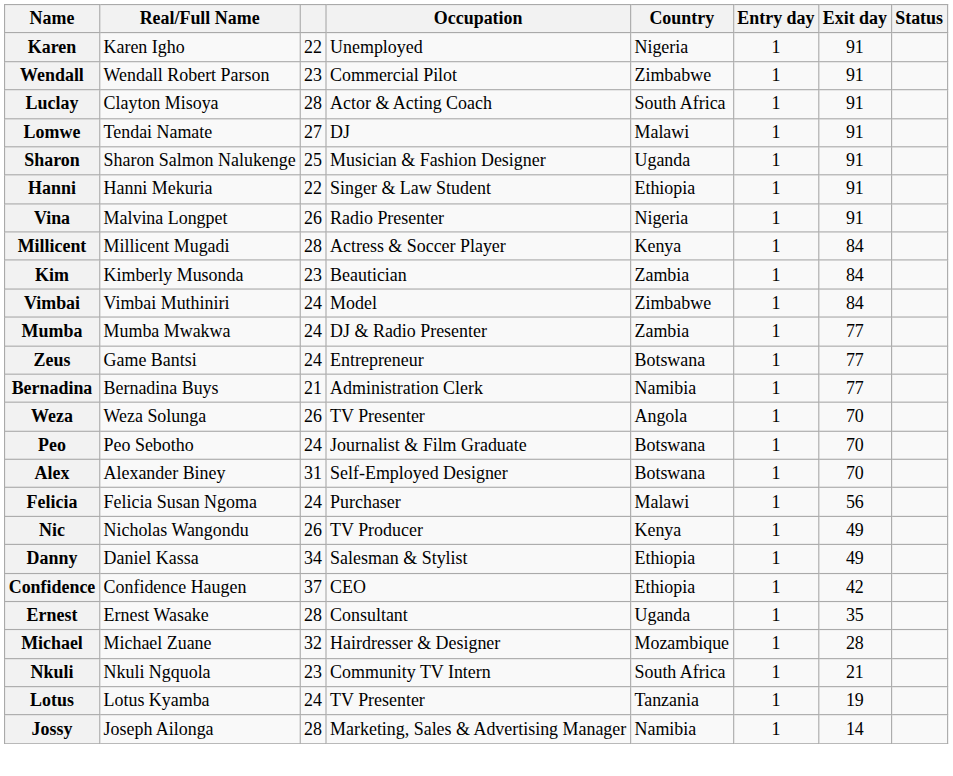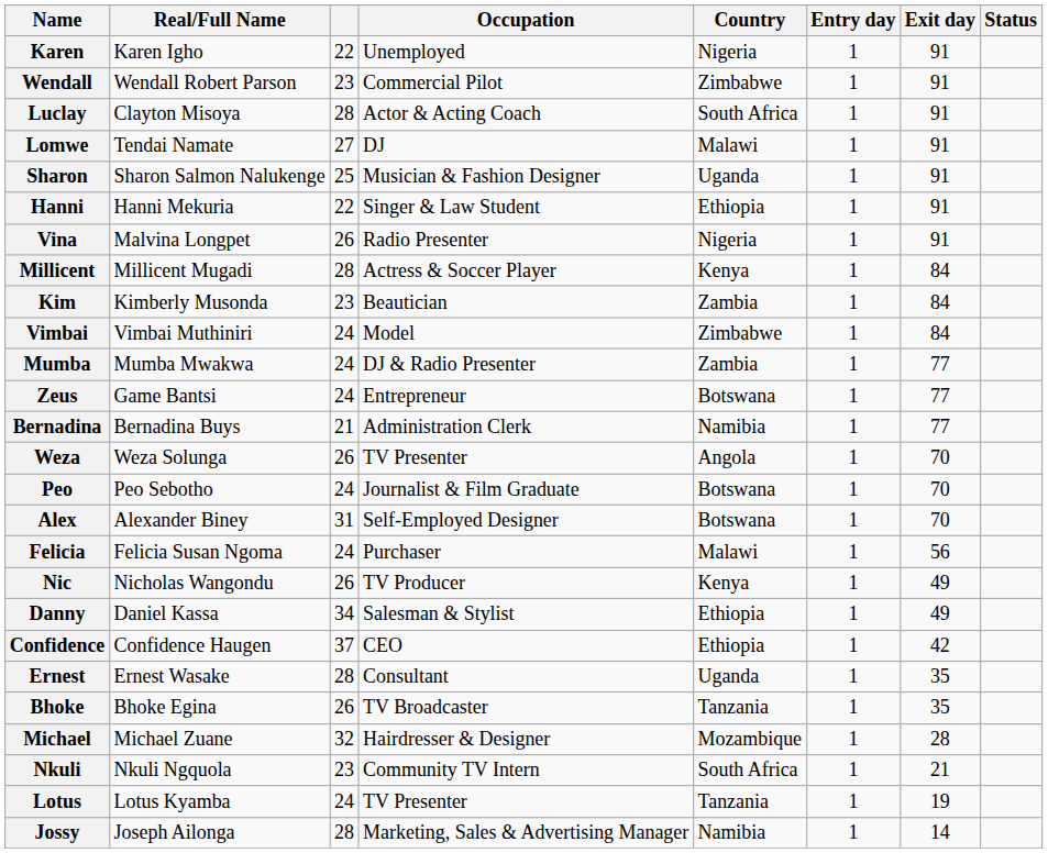+ row: Bhoke | Bhoke Egina | 26 | TV Broadcaster | Tanzania | 1 | 35
